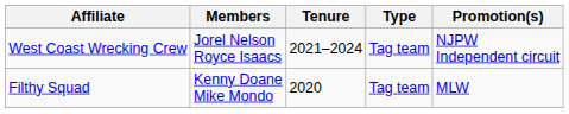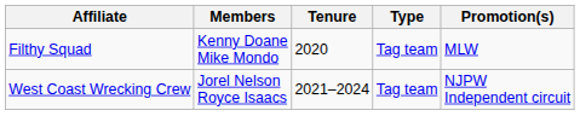rows swapped: Filthy Squad <-> West Coast Wrecking Crew
